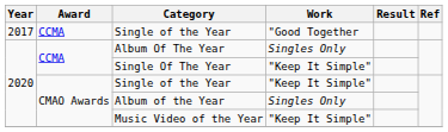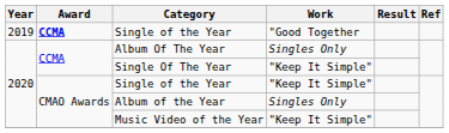Single of the Year / "Good Together | Year: 2017 -> 2019
Single of the Year / "Good Together | Award: normal -> bold
